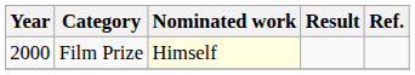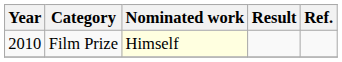Film Prize | Year: 2000 -> 2010
